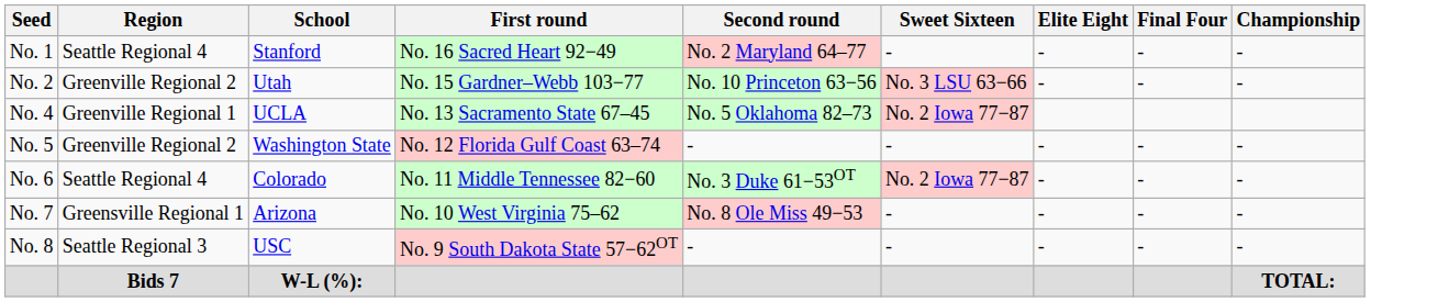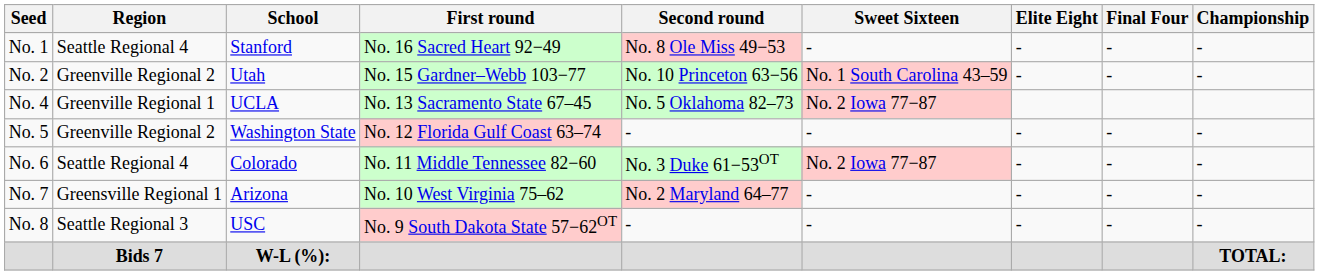No. 1 | Second round: No. 2 Maryland 64–77 -> No. 8 Ole Miss 49−53
No. 2 | Sweet Sixteen: No. 3 LSU 63−66 -> No. 1 South Carolina 43–59
No. 7 | Second round: No. 8 Ole Miss 49−53 -> No. 2 Maryland 64–77
